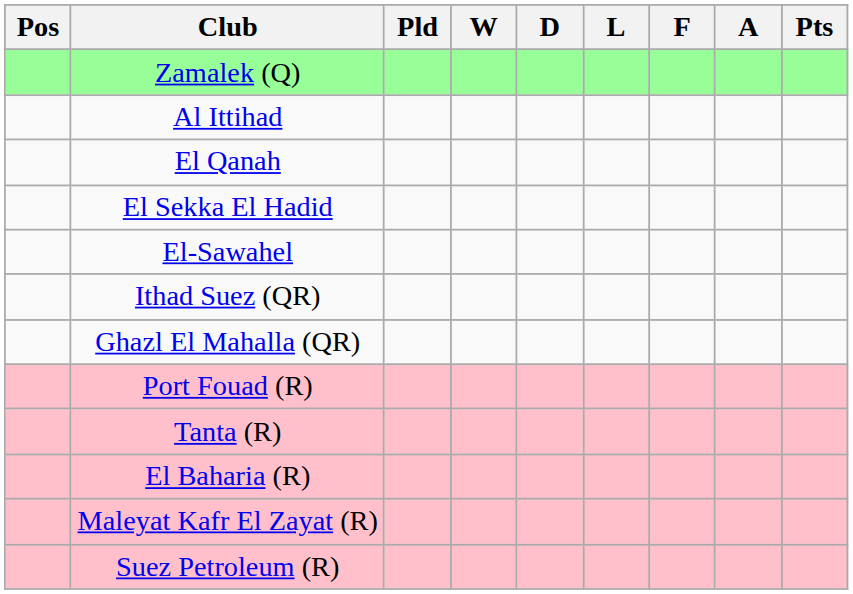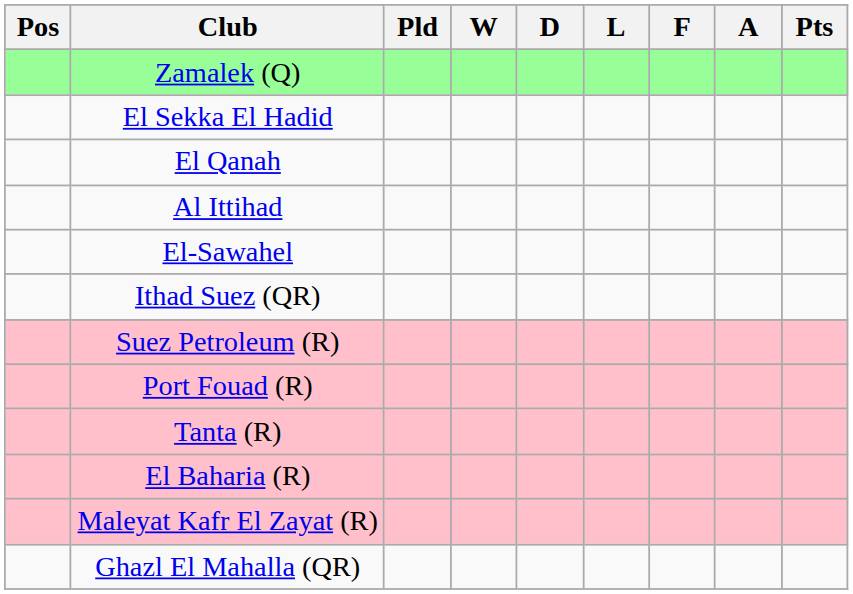rows swapped: Al Ittihad <-> El Sekka El Hadid
rows swapped: Ghazl El Mahalla (QR) <-> Suez Petroleum (R)
